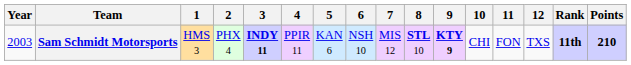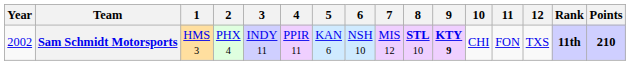Sam Schmidt Motorsports | Year: 2003 -> 2002
Sam Schmidt Motorsports | 3: bold -> normal
